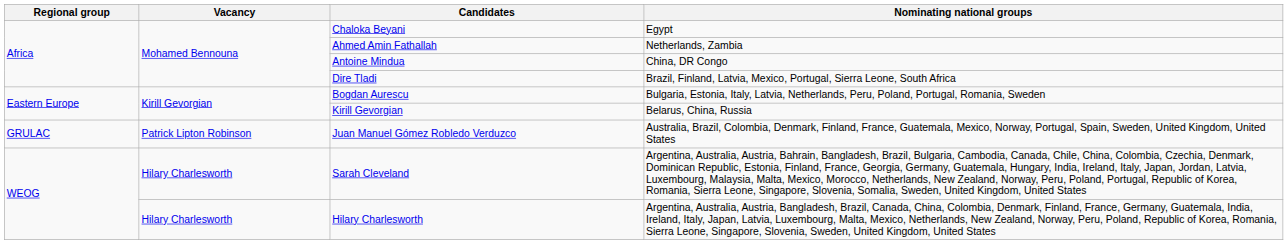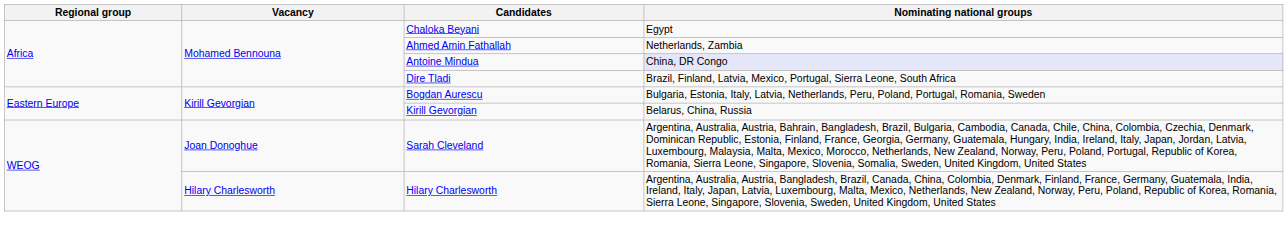Antoine Mindua | Nominating national groups: no background -> lavender background
- row: GRULAC | Patrick Lipton Robinson | Juan Manuel Gómez Robledo Verduzco | Australia, Brazil, Colombia, Denmark, Finland, France, Guatemala, Mexico, Norway, Portugal, Spain, Sweden, United Kingdom, United States
Sarah Cleveland | Vacancy: Hilary Charlesworth -> Joan Donoghue
